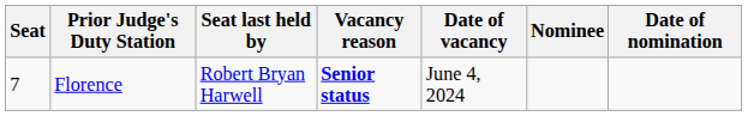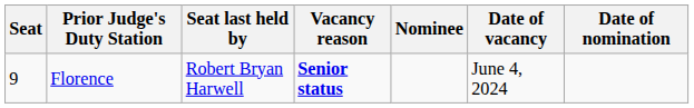columns swapped: Date of vacancy <-> Nominee
Florence | Seat: 7 -> 9
